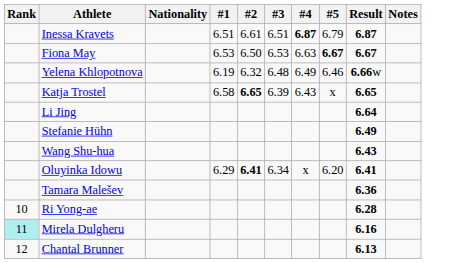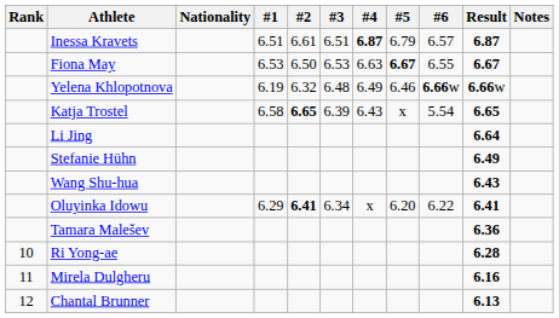+ column: #6 | 6.57 | 6.55 | 6.66w | 5.54 | 6.22
Mirela Dulgheru | Rank: paleturquoise background -> no background
